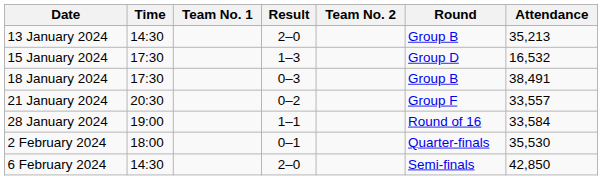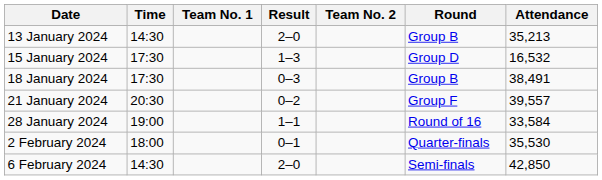21 January 2024 | Attendance: 33,557 -> 39,557
